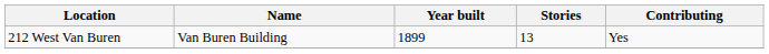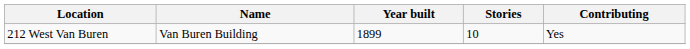212 West Van Buren | Stories: 13 -> 10
